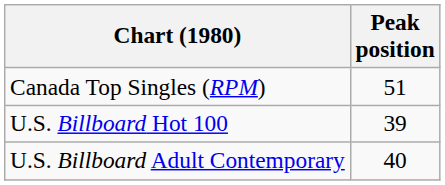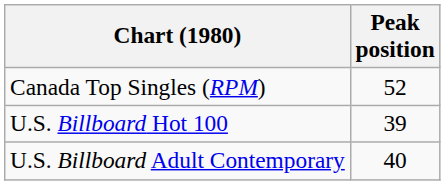Canada Top Singles (RPM) | Peak position: 51 -> 52
